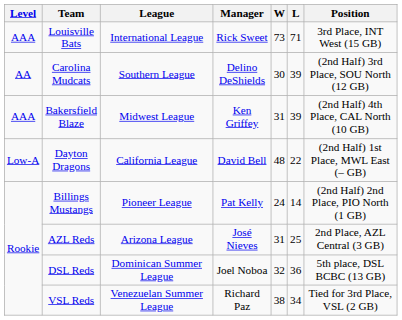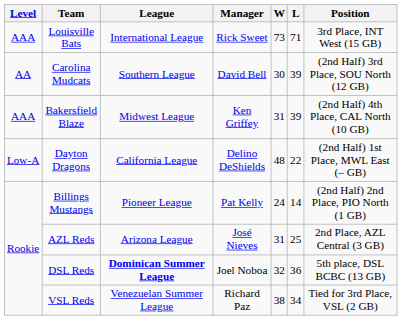Carolina Mudcats | Manager: Delino DeShields -> David Bell
Dayton Dragons | Manager: David Bell -> Delino DeShields
DSL Reds | League: normal -> bold
